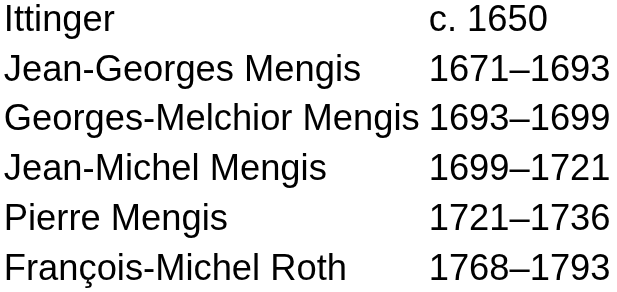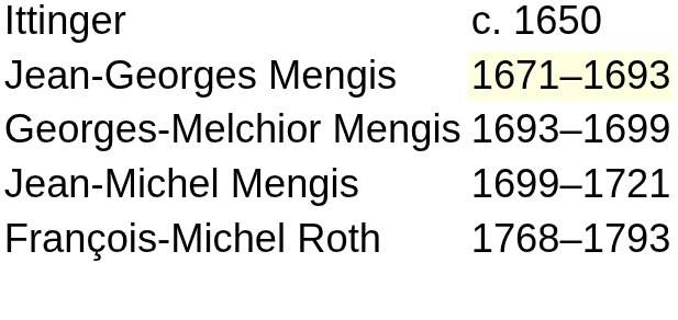Jean-Georges Mengis | column 2: no background -> lightyellow background
- row: Pierre Mengis | 1721–1736
